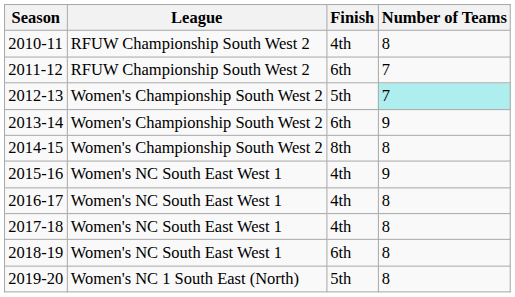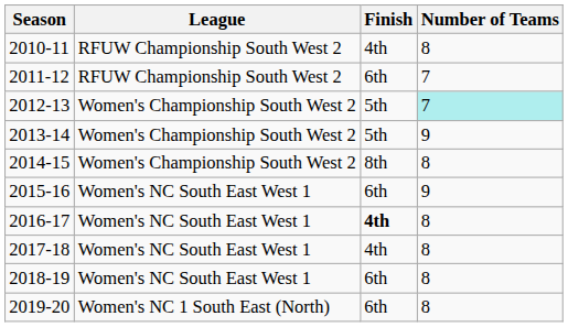2013-14 | Finish: 6th -> 5th
2015-16 | Finish: 4th -> 6th
2016-17 | Finish: normal -> bold
2019-20 | Finish: 5th -> 6th
